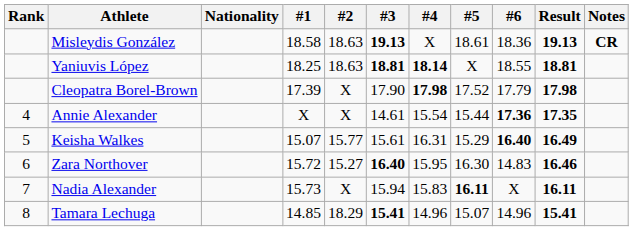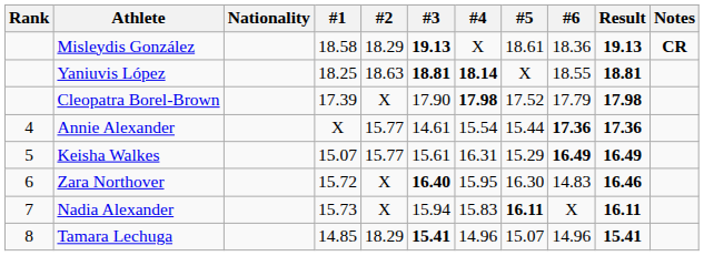Misleydis González | #2: 18.63 -> 18.29
Annie Alexander | #2: X -> 15.77
Annie Alexander | Result: 17.35 -> 17.36
Keisha Walkes | #6: 16.40 -> 16.49
Zara Northover | #2: 15.27 -> X
